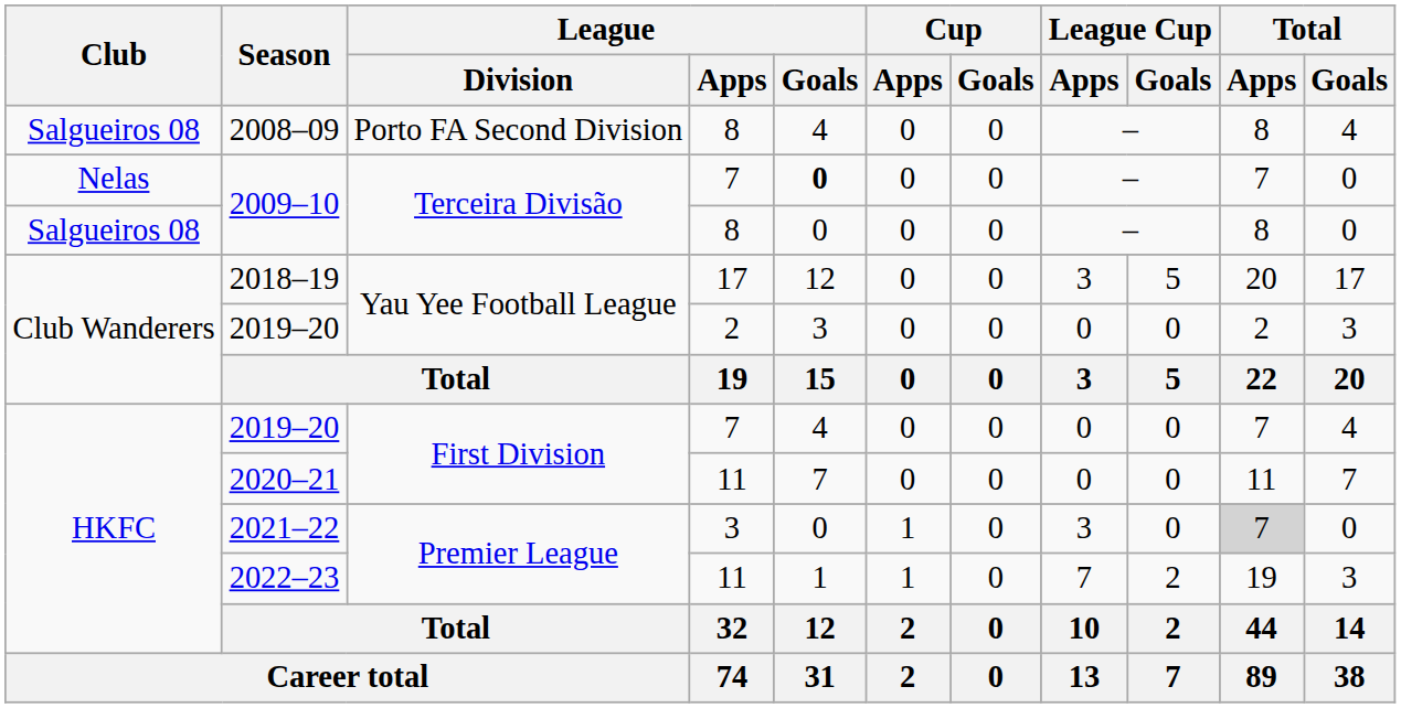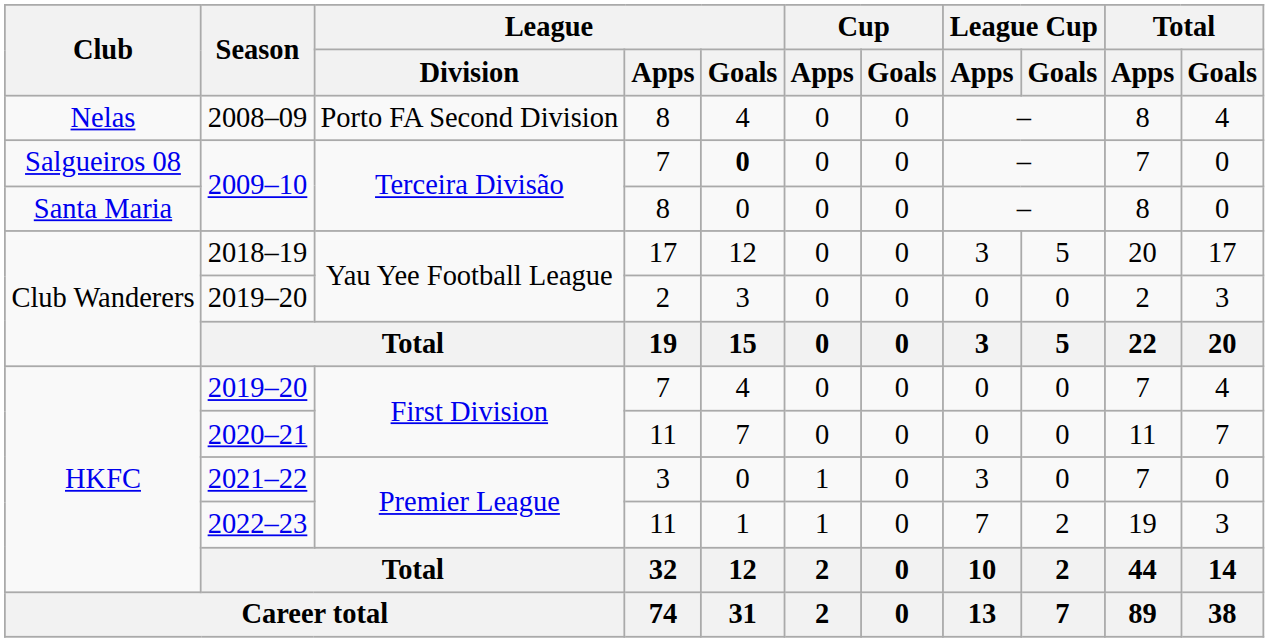2008–09 | Club: Salgueiros 08 -> Nelas
2009–10 / 7 | Club: Nelas -> Salgueiros 08
2009–10 / 8 | Club: Salgueiros 08 -> Santa Maria
2021–22 | Total / Apps: lightgrey background -> no background
